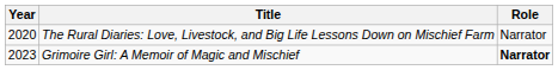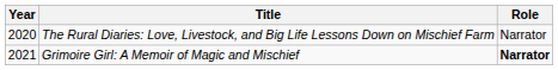Grimoire Girl: A Memoir of Magic and Mischief | Year: 2023 -> 2021
